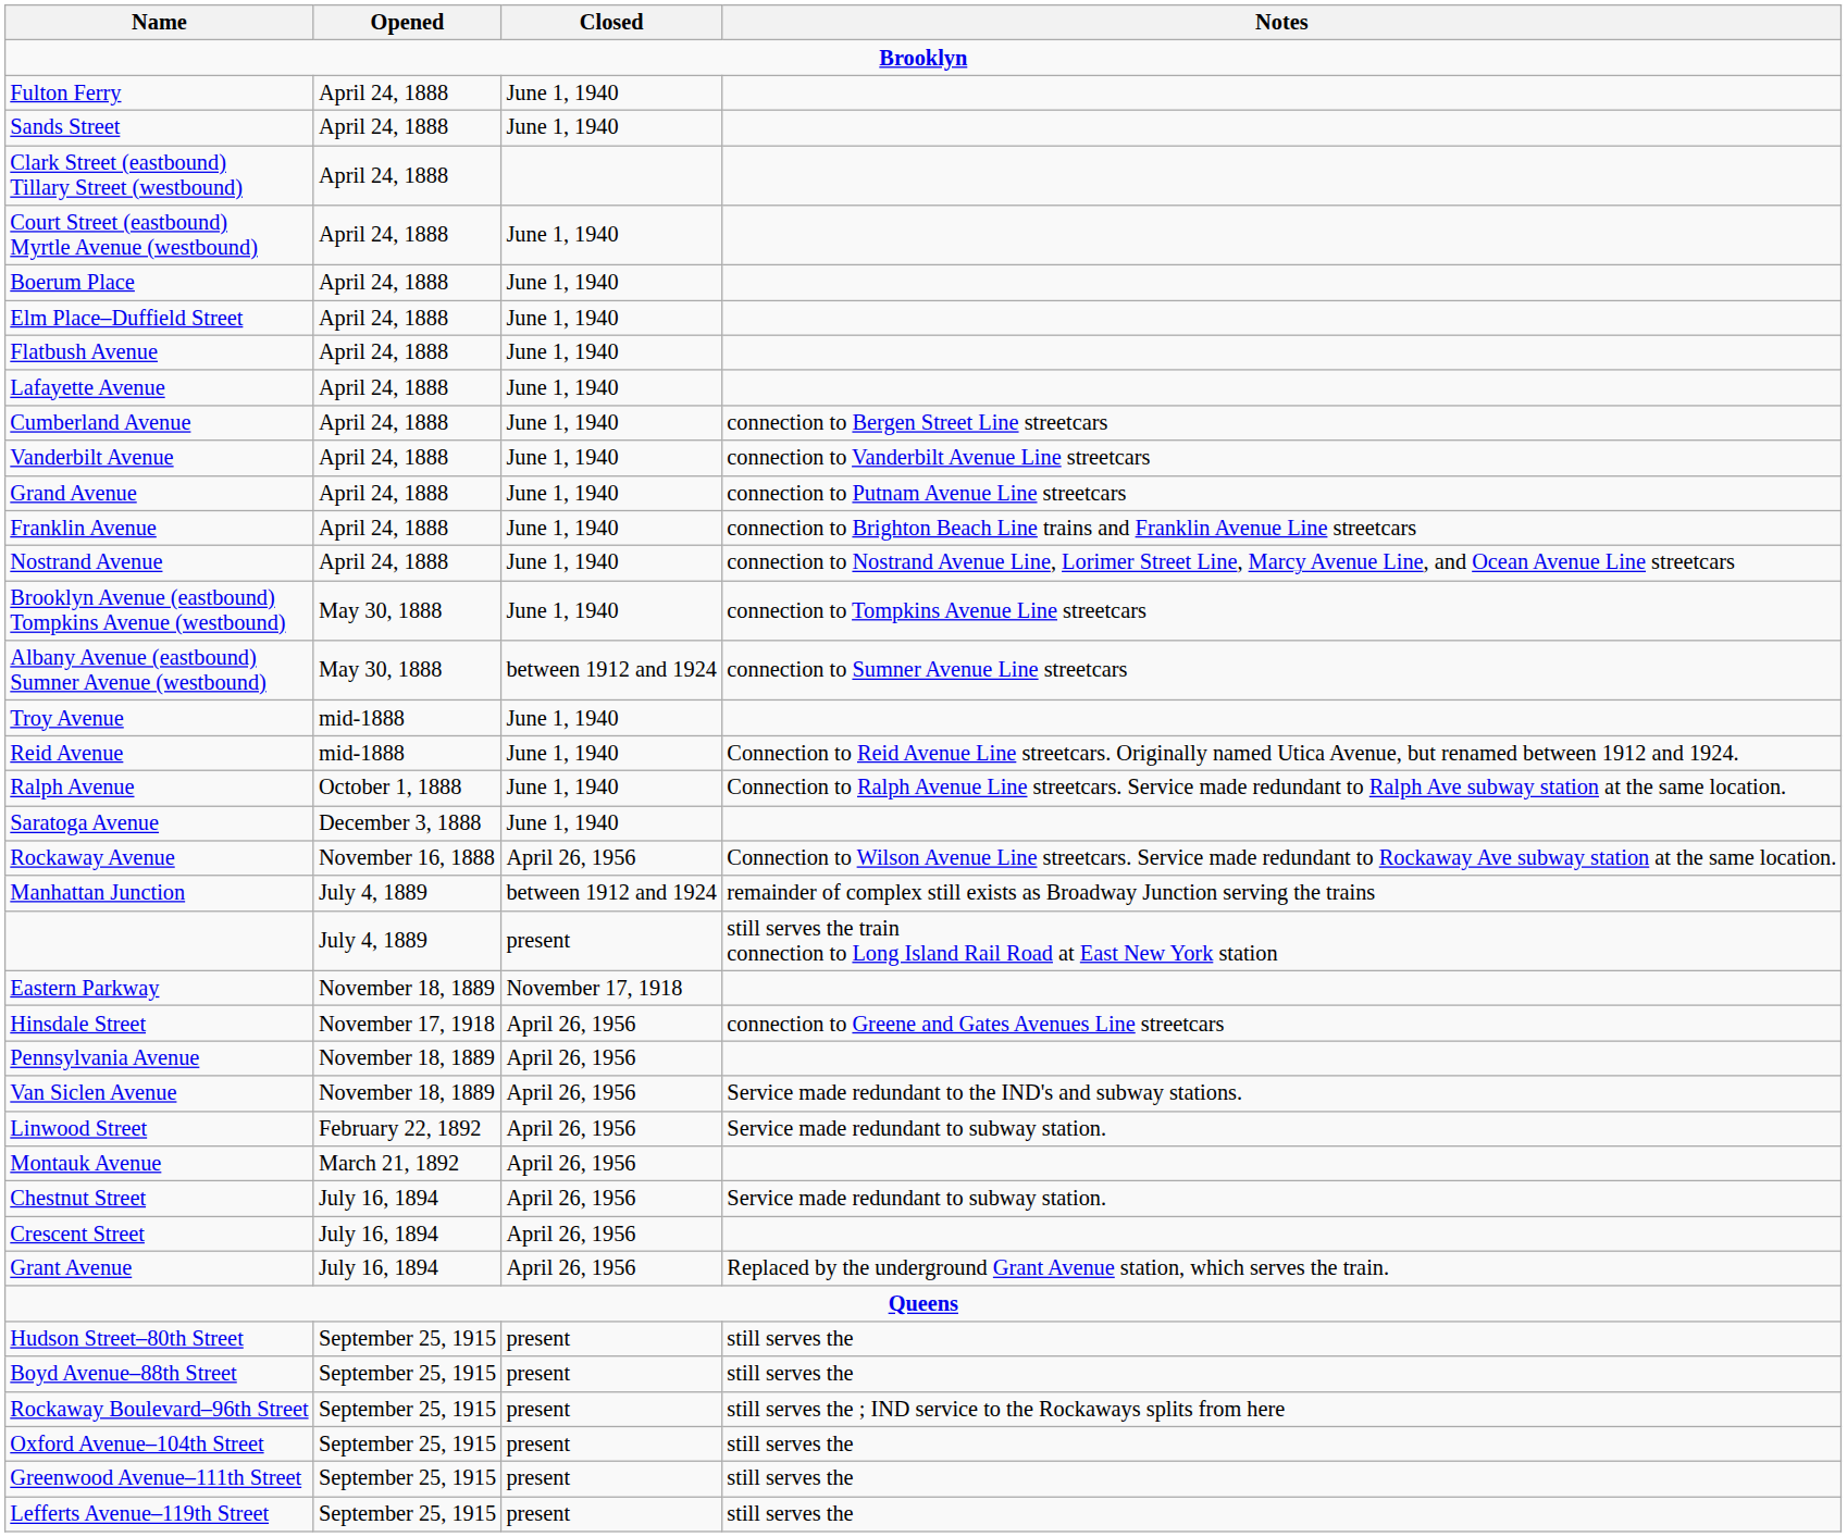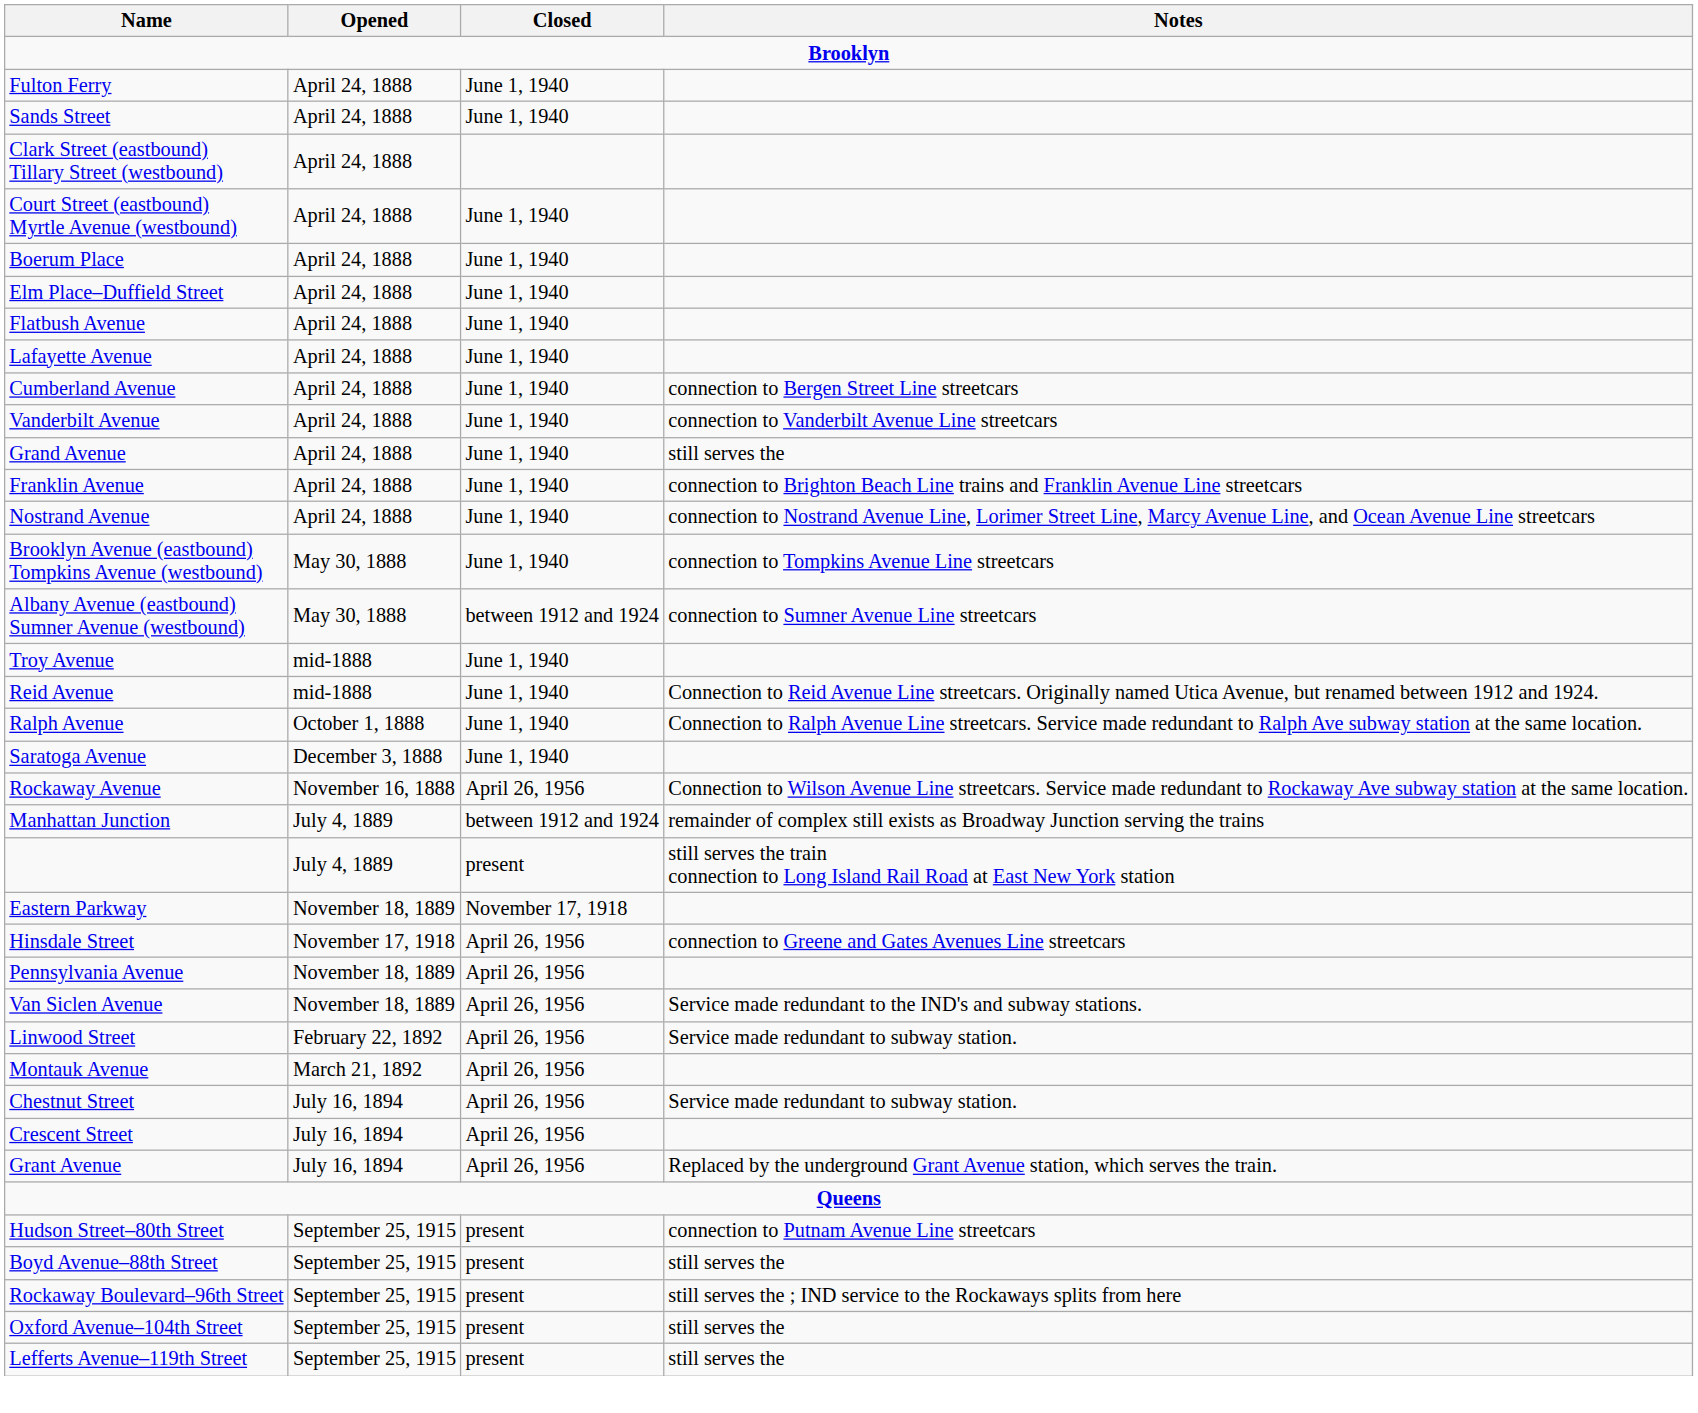Grand Avenue | Notes: connection to Putnam Avenue Line streetcars -> still serves the
Hudson Street–80th Street | Notes: still serves the -> connection to Putnam Avenue Line streetcars
- row: Greenwood Avenue–111th Street | September 25, 1915 | present | still serves the
